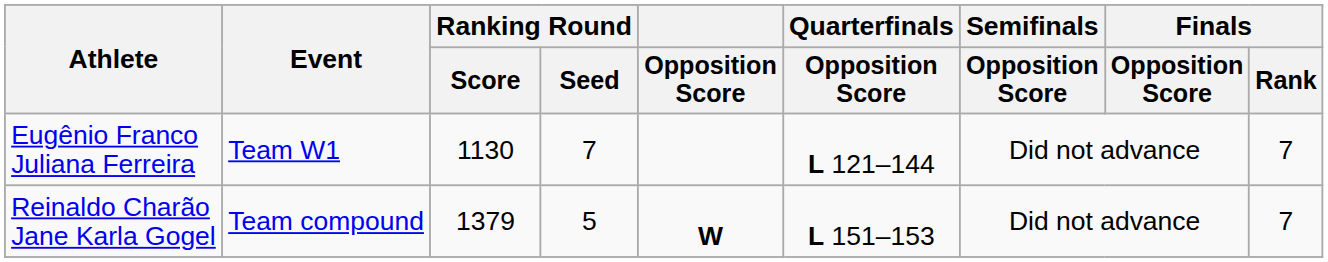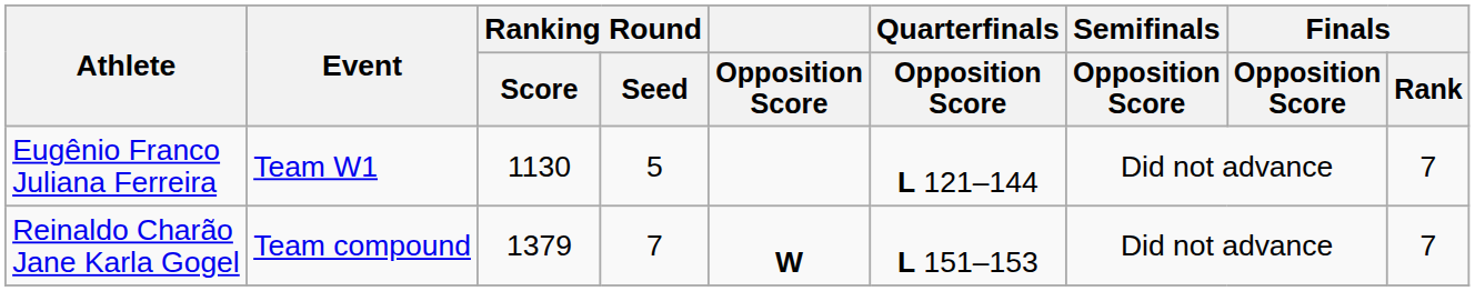Eugênio Franco Juliana Ferreira | Ranking Round / Seed: 7 -> 5
Reinaldo Charão Jane Karla Gogel | Ranking Round / Seed: 5 -> 7
